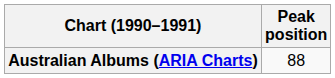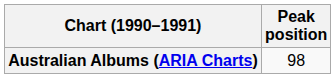Australian Albums (ARIA Charts) | Peak position: 88 -> 98
